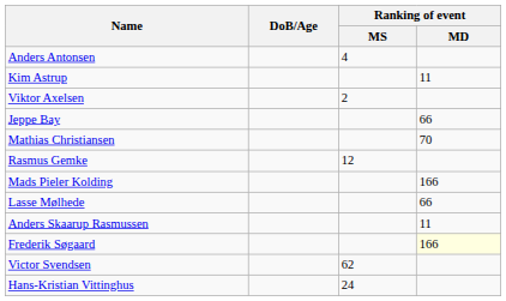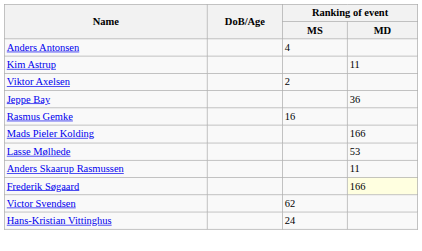Jeppe Bay | Ranking of event / MD: 66 -> 36
- row: Mathias Christiansen | 70
Rasmus Gemke | Ranking of event / MS: 12 -> 16
Lasse Mølhede | Ranking of event / MD: 66 -> 53
